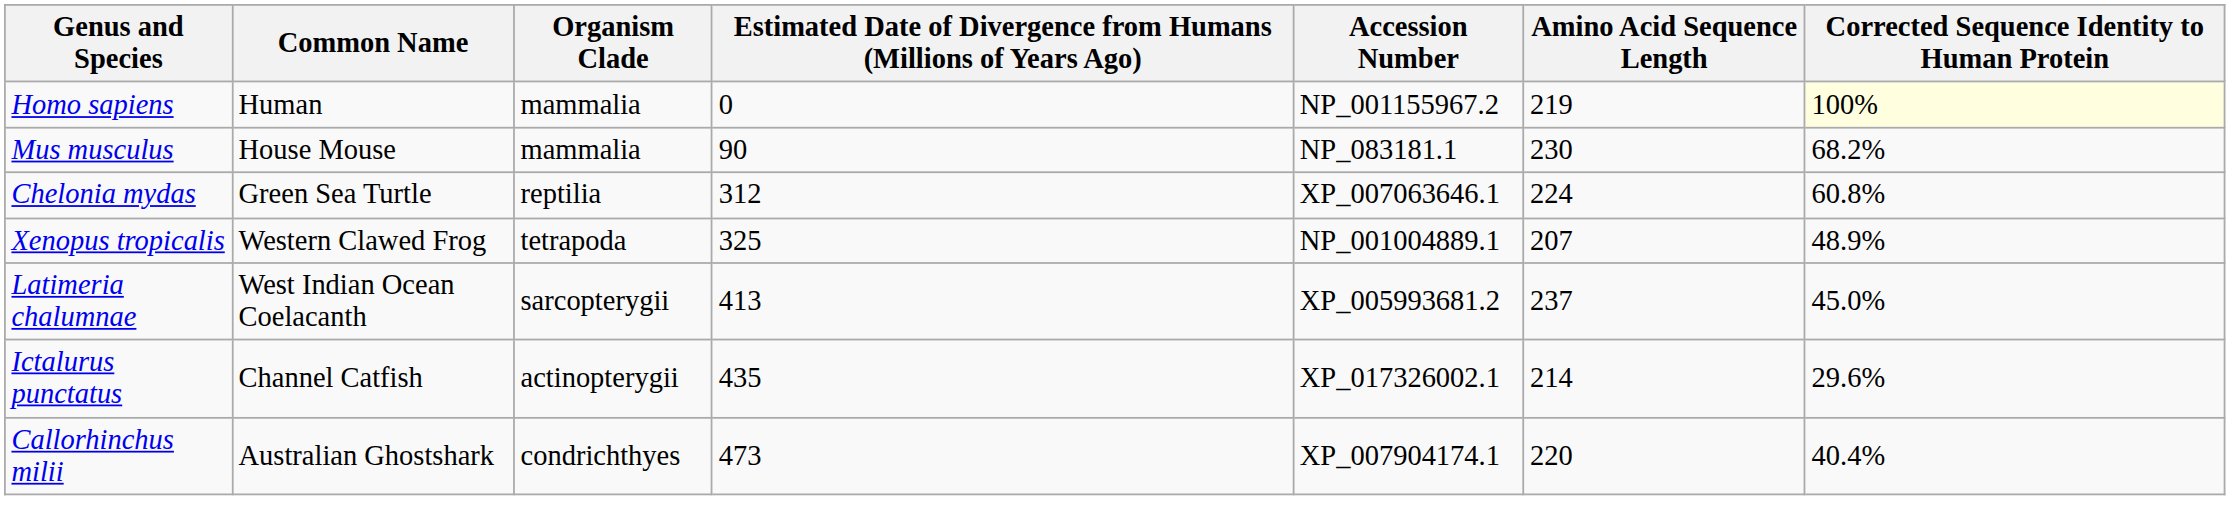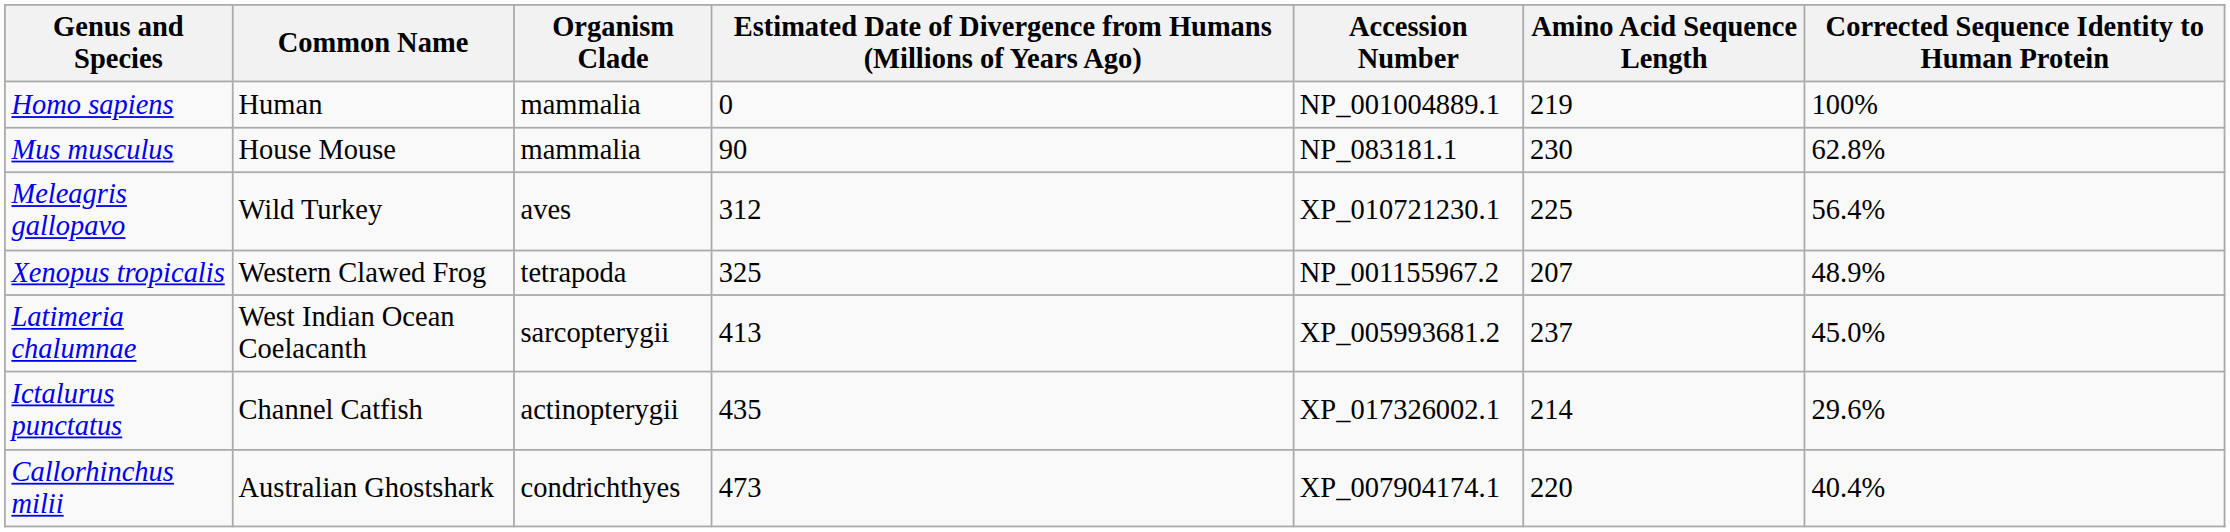Homo sapiens | Accession Number: NP_001155967.2 -> NP_001004889.1
Homo sapiens | Corrected Sequence Identity to Human Protein: lightyellow background -> no background
Mus musculus | Corrected Sequence Identity to Human Protein: 68.2% -> 62.8%
+ row: Meleagris gallopavo | Wild Turkey | aves | 312 | XP_010721230.1 | 225 | 56.4%
- row: Chelonia mydas | Green Sea Turtle | reptilia | 312 | XP_007063646.1 | 224 | 60.8%
Xenopus tropicalis | Accession Number: NP_001004889.1 -> NP_001155967.2
